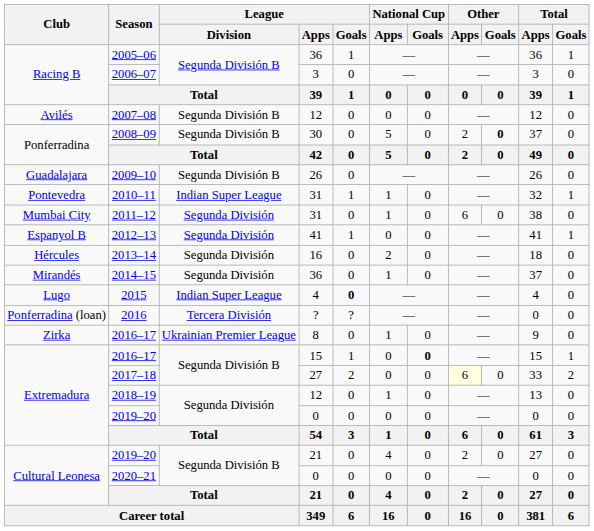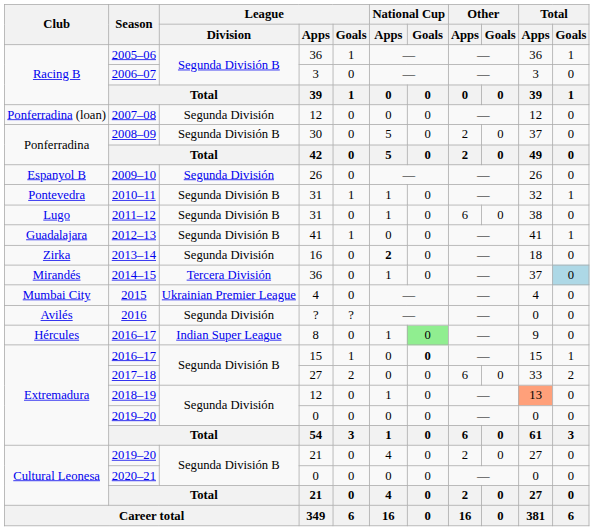2007–08 | Club: Avilés -> Ponferradina (loan)
2007–08 | League / Division: Segunda División B -> Segunda División
2008–09 | Other / Goals: bold -> normal
2009–10 | Club: Guadalajara -> Espanyol B
2009–10 | League / Division: Segunda División B -> Segunda División
2010–11 | League / Division: Indian Super League -> Segunda División B
2011–12 | Club: Mumbai City -> Lugo
2011–12 | League / Division: Segunda División -> Segunda División B
2012–13 | Club: Espanyol B -> Guadalajara
2012–13 | League / Division: Segunda División -> Segunda División B
2013–14 | Club: Hércules -> Zirka
2013–14 | National Cup / Apps: normal -> bold
2014–15 | League / Division: Segunda División -> Tercera División
2014–15 | Total / Goals: no background -> lightblue background
2015 | Club: Lugo -> Mumbai City
2015 | League / Division: Indian Super League -> Ukrainian Premier League
2015 | League / Goals: bold -> normal
2016 | Club: Ponferradina (loan) -> Avilés
2016 | League / Division: Tercera División -> Segunda División
2016–17 / 8 | Club: Zirka -> Hércules
2016–17 / 8 | League / Division: Ukrainian Premier League -> Indian Super League
2016–17 / 8 | National Cup / Goals: no background -> lightgreen background
2017–18 | Other / Apps: lightyellow background -> no background
2018–19 | Total / Apps: no background -> lightsalmon background
